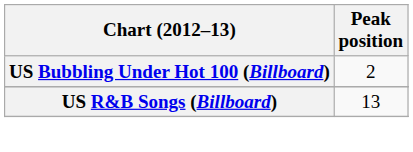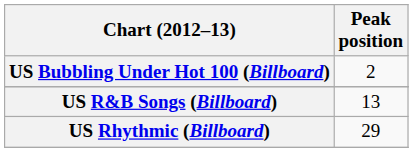+ row: US Rhythmic (Billboard) | 29
